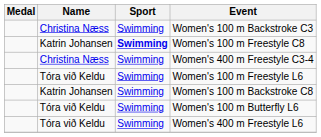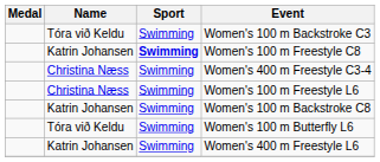Women's 100 m Backstroke C3 | Name: Christina Næss -> Tóra við Keldu
Women's 100 m Freestyle L6 | Name: Tóra við Keldu -> Christina Næss
Women's 400 m Freestyle L6 | Name: Tóra við Keldu -> Katrin Johansen
